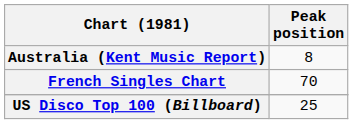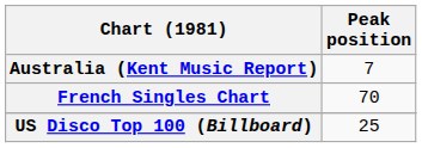Australia (Kent Music Report) | Peak position: 8 -> 7
